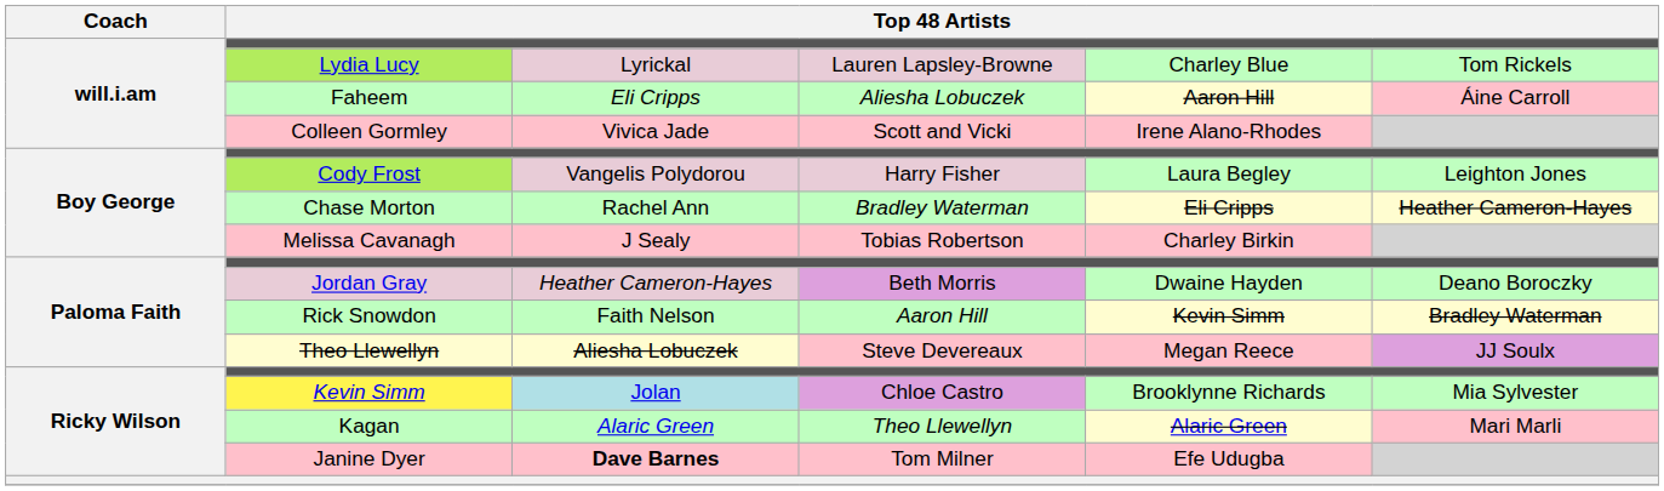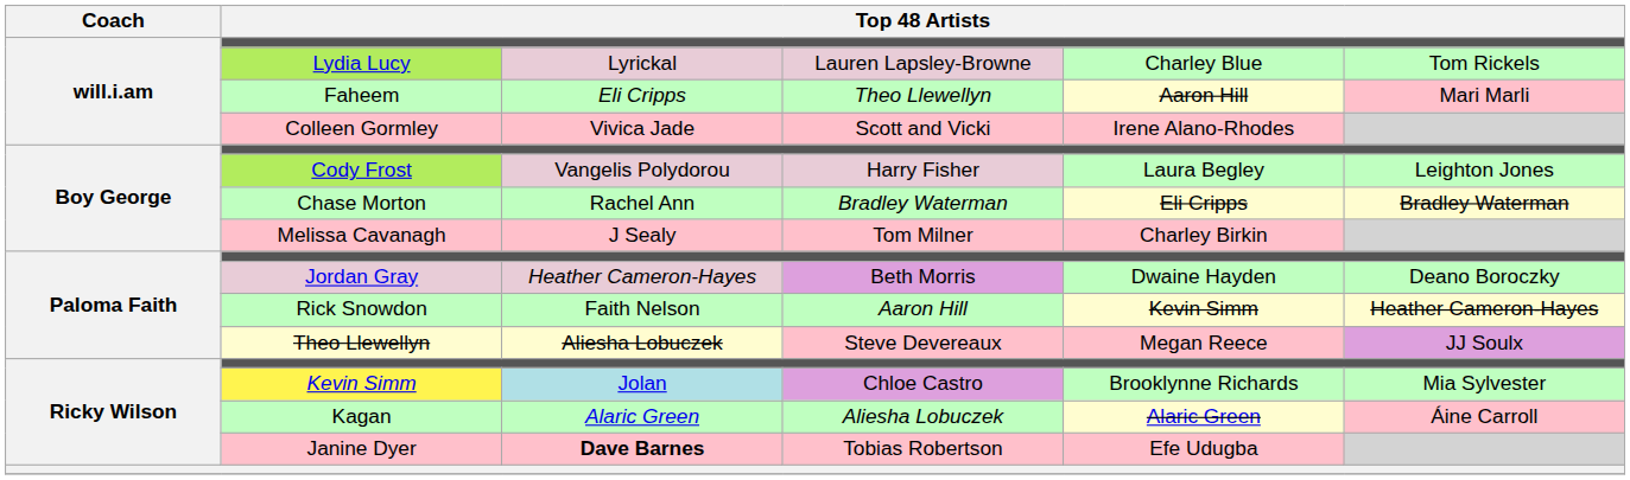Faheem | column 4: Aliesha Lobuczek -> Theo Llewellyn
Faheem | column 6: Áine Carroll -> Mari Marli
Chase Morton | column 6: Heather Cameron-Hayes -> Bradley Waterman
Melissa Cavanagh | column 4: Tobias Robertson -> Tom Milner
Rick Snowdon | column 6: Bradley Waterman -> Heather Cameron-Hayes
Kagan | column 4: Theo Llewellyn -> Aliesha Lobuczek
Kagan | column 6: Mari Marli -> Áine Carroll
Janine Dyer | column 4: Tom Milner -> Tobias Robertson
